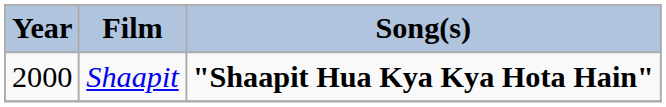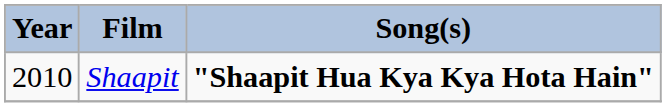Shaapit | Year: 2000 -> 2010
